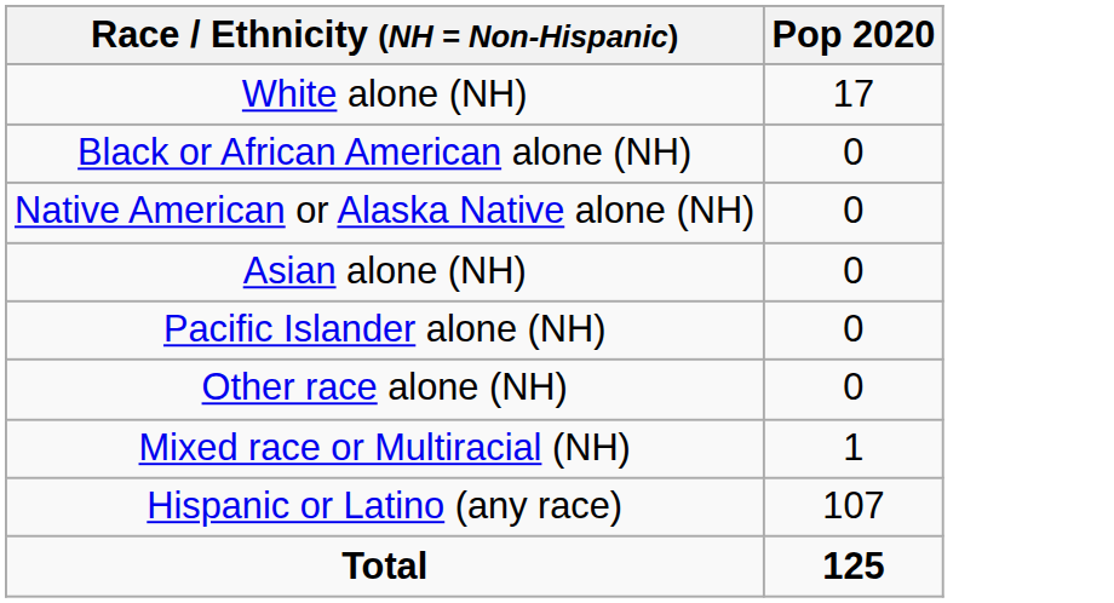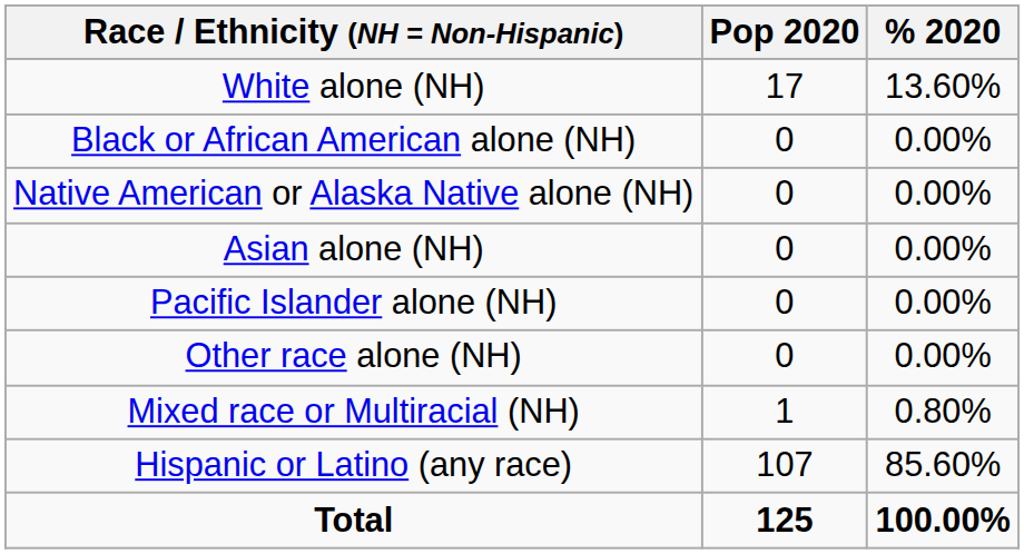+ column: % 2020 | 13.60% | 0.00% | 0.00% | 0.00% | 0.00% | 0.00% | 0.80% | 85.60% | 100.00%
